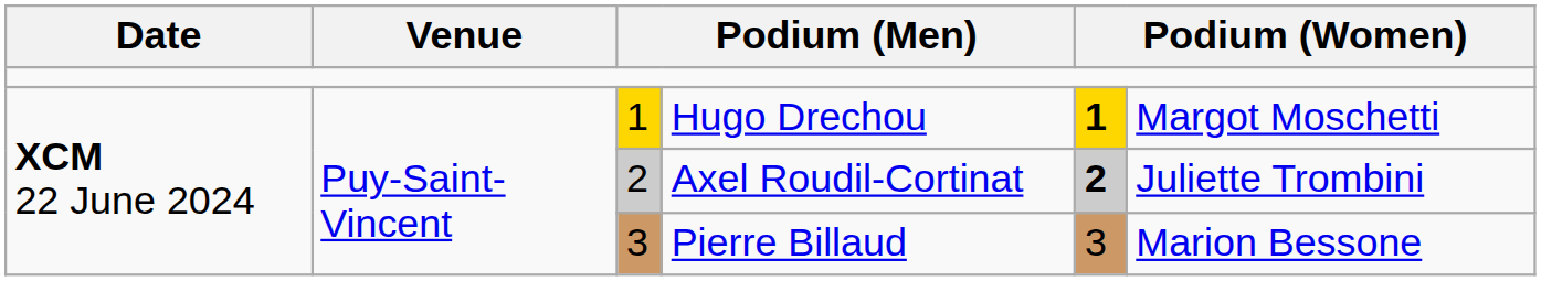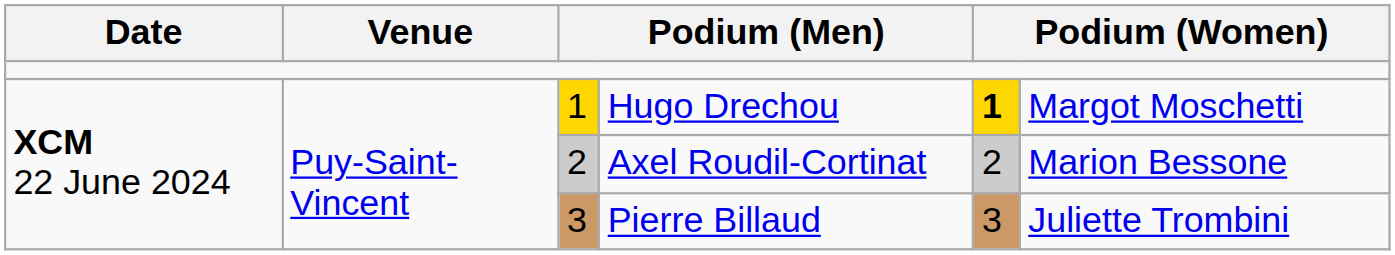Axel Roudil-Cortinat | column 5: bold -> normal
Axel Roudil-Cortinat | column 6: Juliette Trombini -> Marion Bessone
Pierre Billaud | column 6: Marion Bessone -> Juliette Trombini
